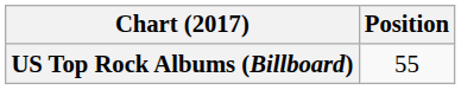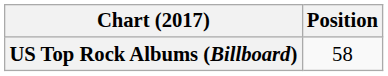US Top Rock Albums (Billboard) | Position: 55 -> 58
